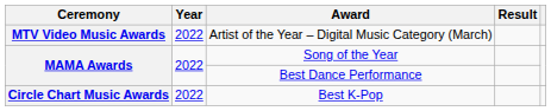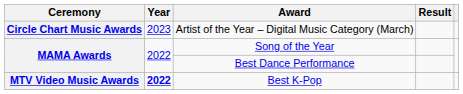Artist of the Year – Digital Music Category (March) | Ceremony: MTV Video Music Awards -> Circle Chart Music Awards
Artist of the Year – Digital Music Category (March) | Year: 2022 -> 2023
Best K-Pop | Ceremony: Circle Chart Music Awards -> MTV Video Music Awards
Best K-Pop | Year: normal -> bold
